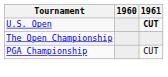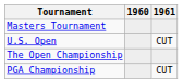+ row: Masters Tournament
U.S. Open | 1961: bold -> normal
